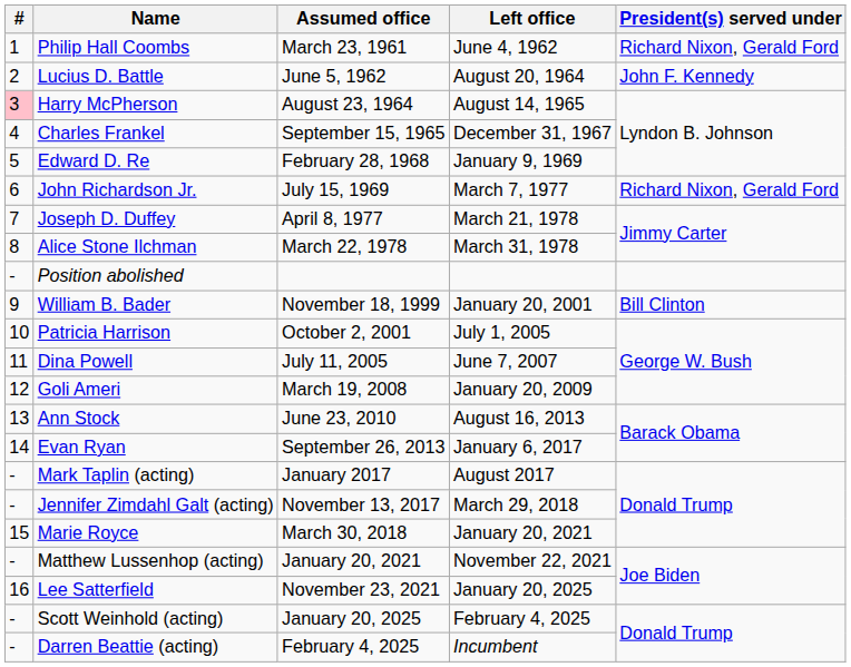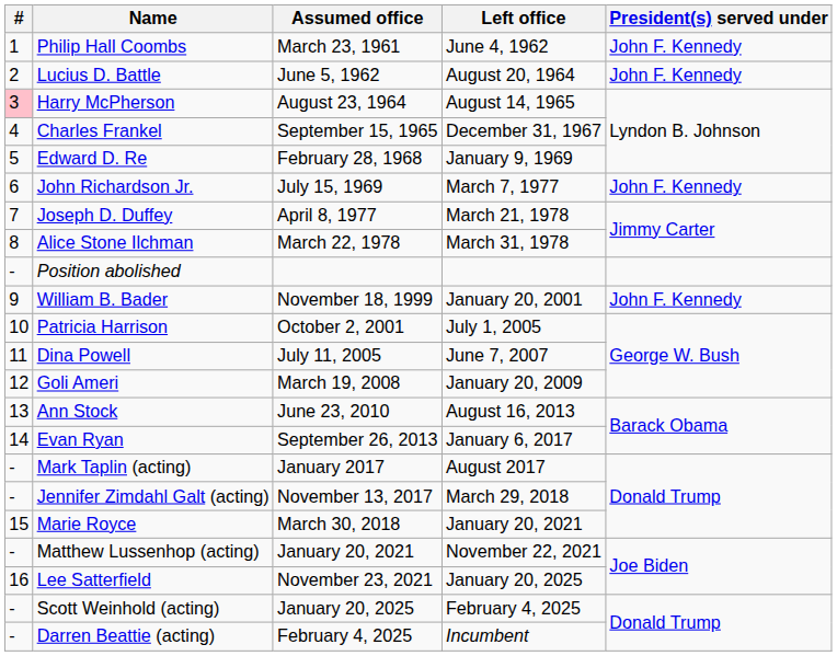Philip Hall Coombs | President(s) served under: Richard Nixon, Gerald Ford -> John F. Kennedy
John Richardson Jr. | President(s) served under: Richard Nixon, Gerald Ford -> John F. Kennedy
William B. Bader | President(s) served under: Bill Clinton -> John F. Kennedy
